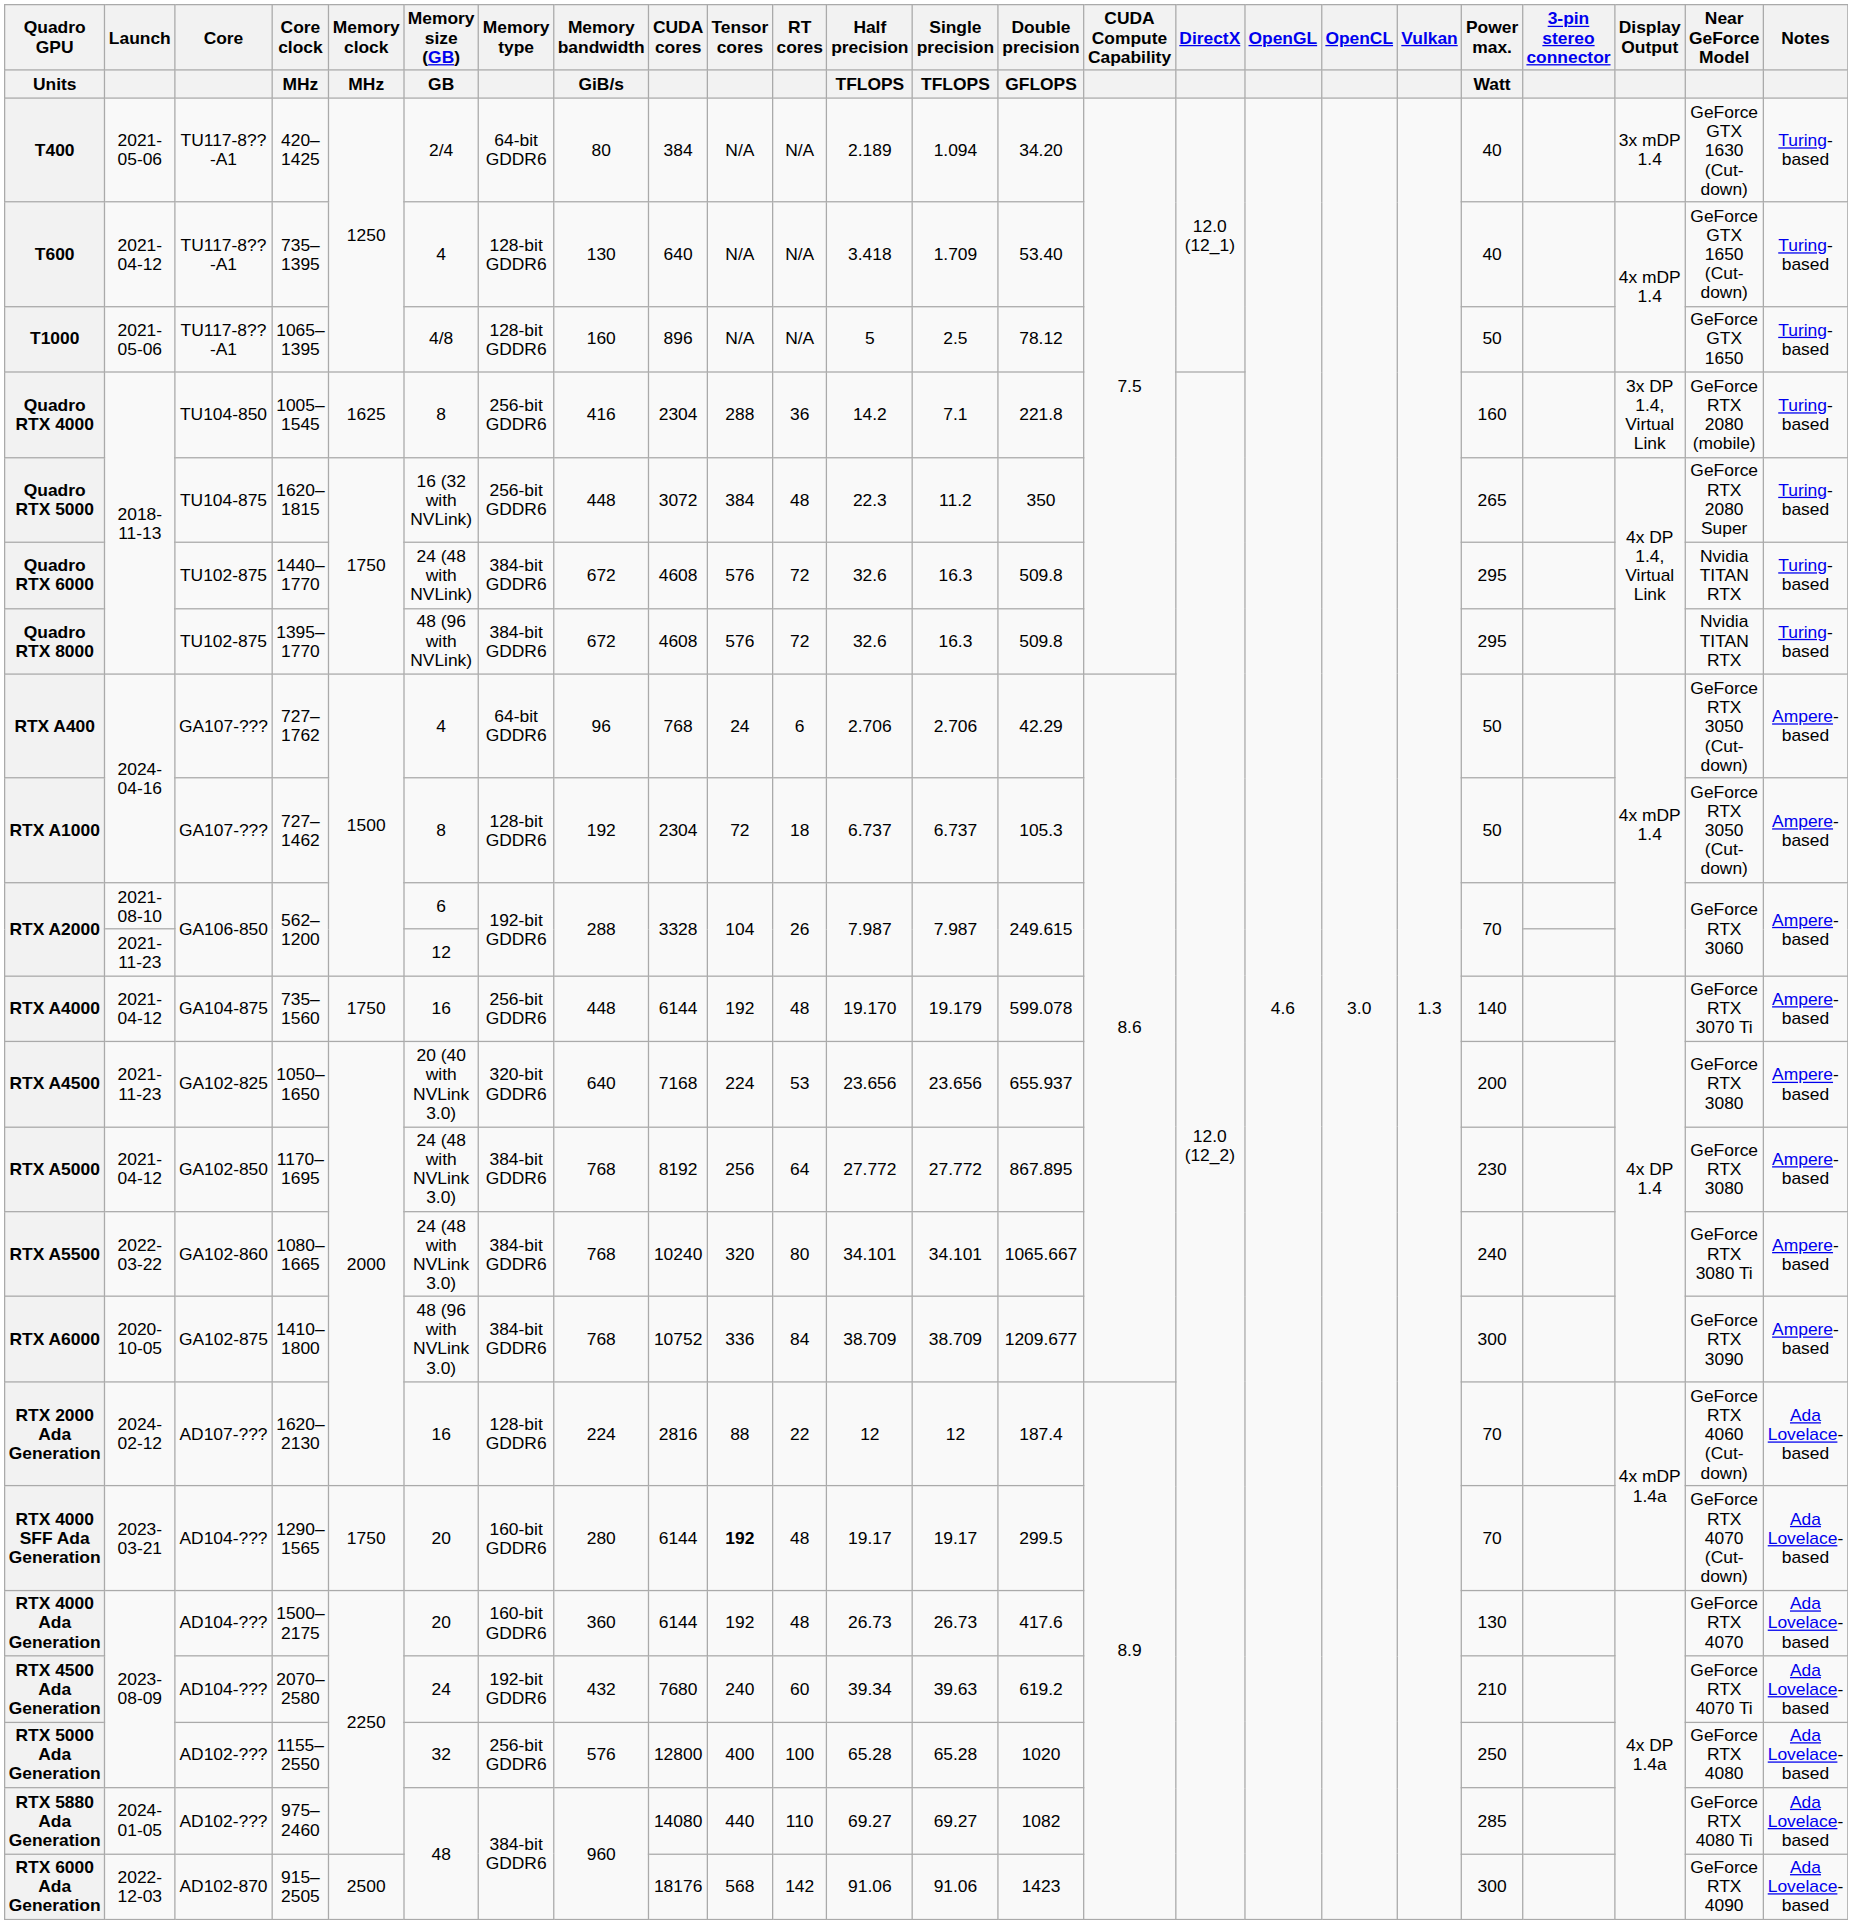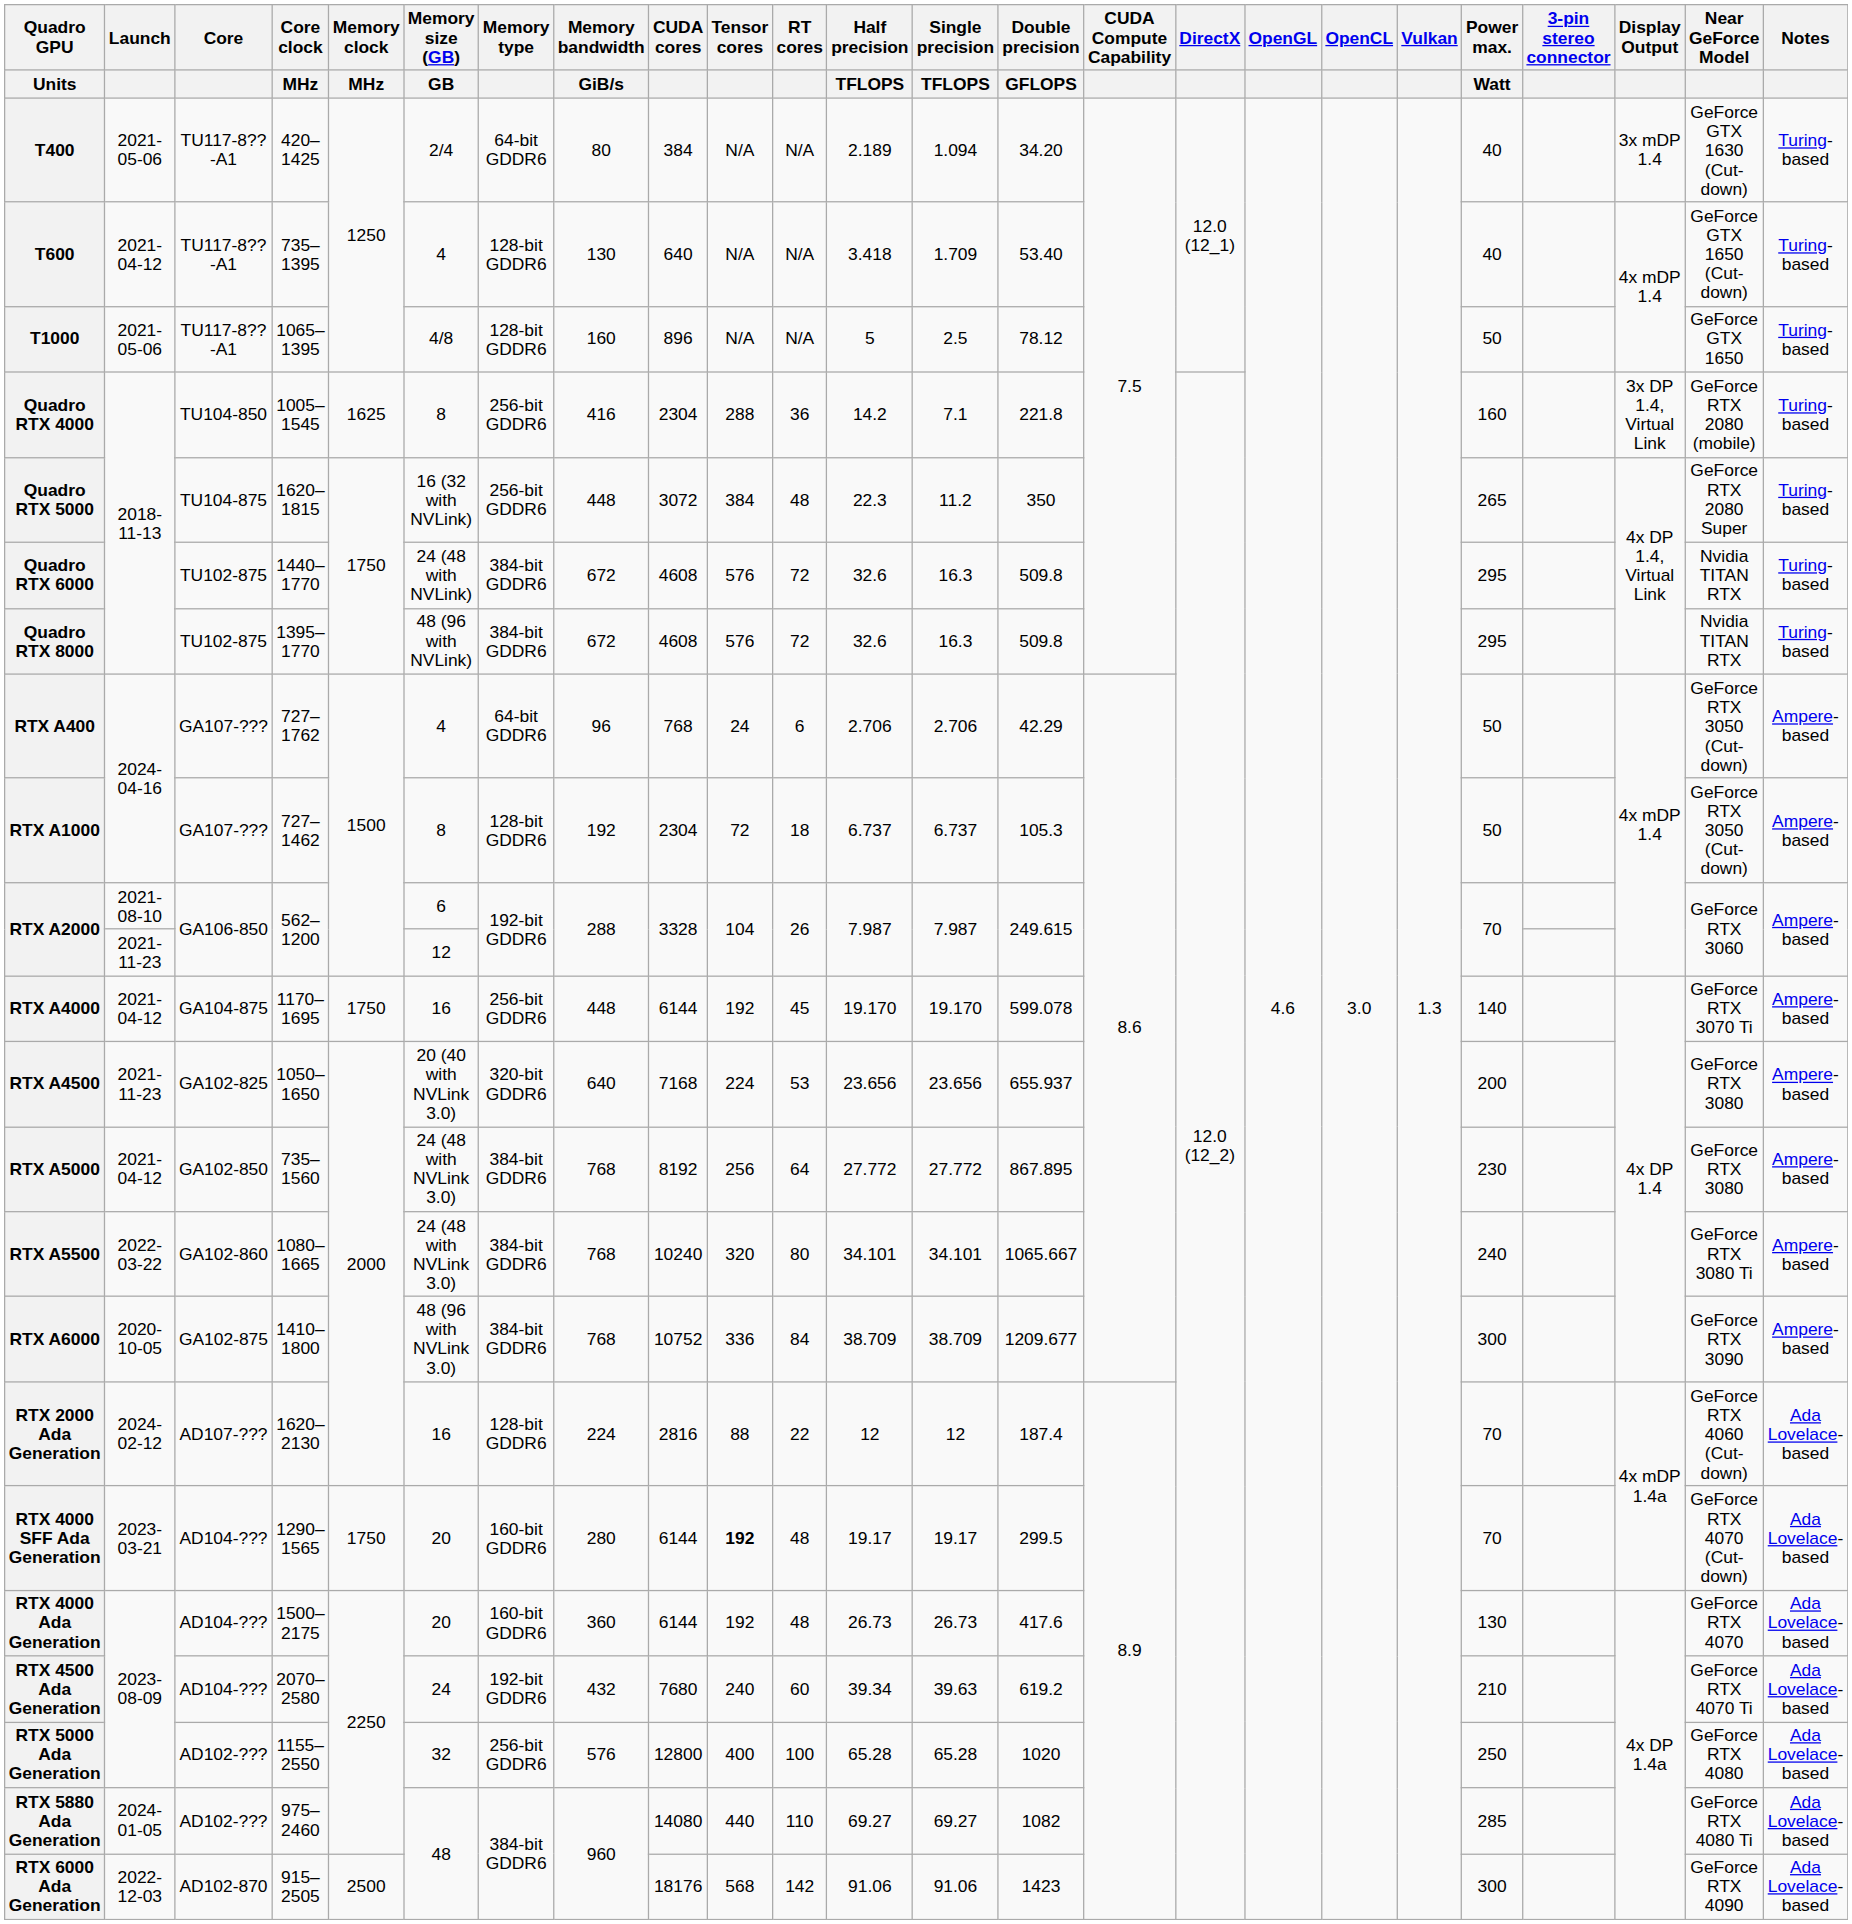RTX A4000 | Core clock / MHz: 735–1560 -> 1170–1695
RTX A4000 | RT cores: 48 -> 45
RTX A4000 | Single precision / TFLOPS: 19.179 -> 19.170
RTX A5000 | Core clock / MHz: 1170–1695 -> 735–1560
